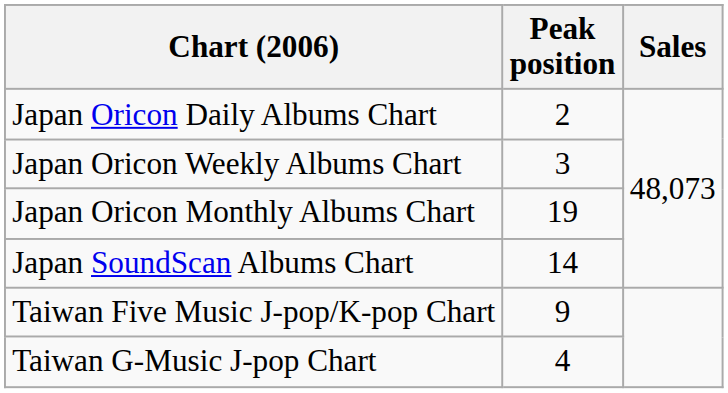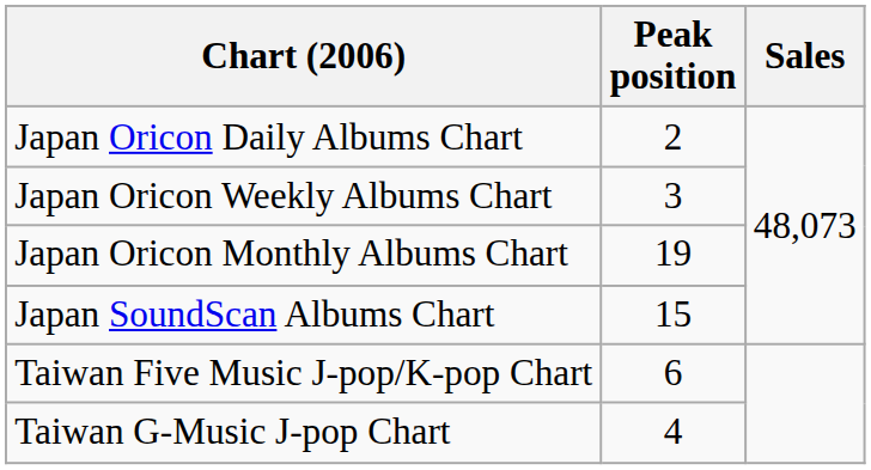Japan SoundScan Albums Chart | Peak position: 14 -> 15
Taiwan Five Music J-pop/K-pop Chart | Peak position: 9 -> 6
